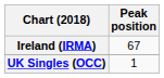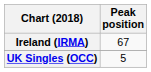UK Singles (OCC) | Peak position: 1 -> 5
